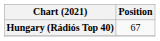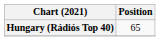Hungary (Rádiós Top 40) | Position: 67 -> 65
